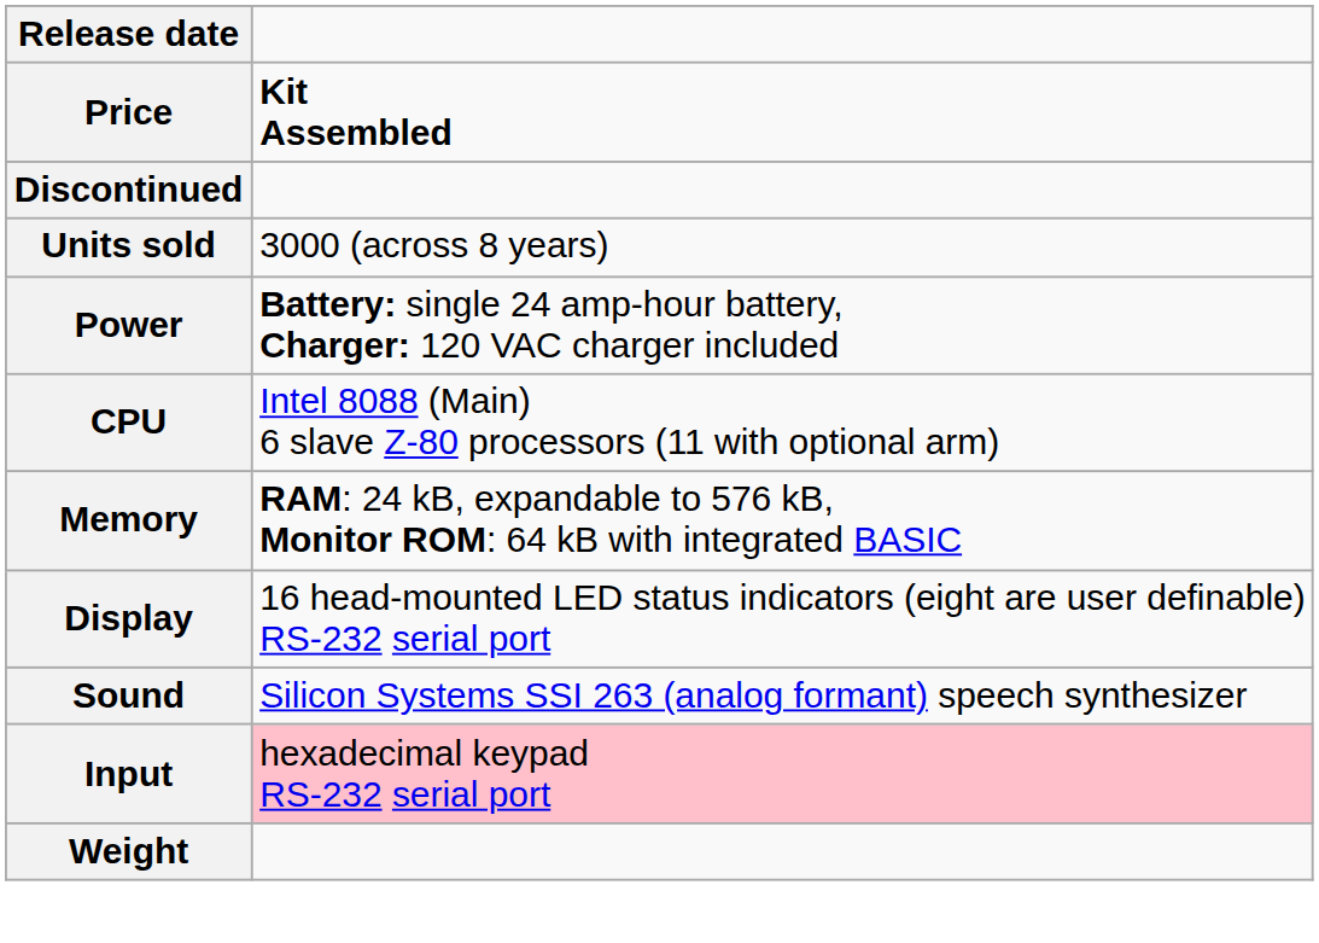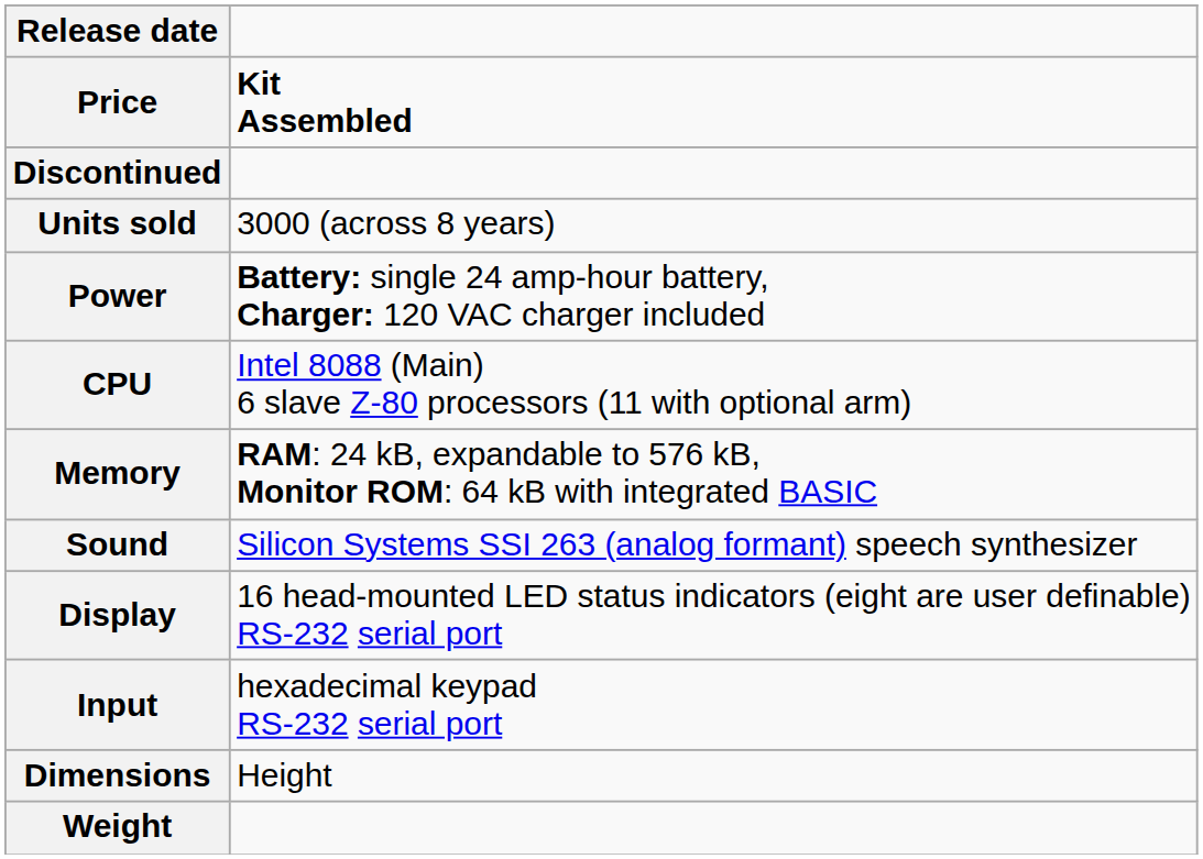rows swapped: Display <-> Sound
Input | column 2: pink background -> no background
+ row: Dimensions | Height
